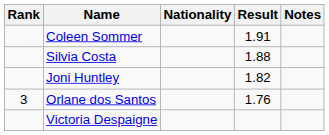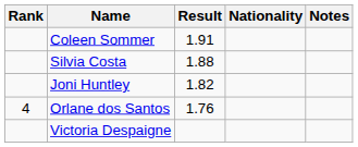columns swapped: Nationality <-> Result
Orlane dos Santos | Rank: 3 -> 4
